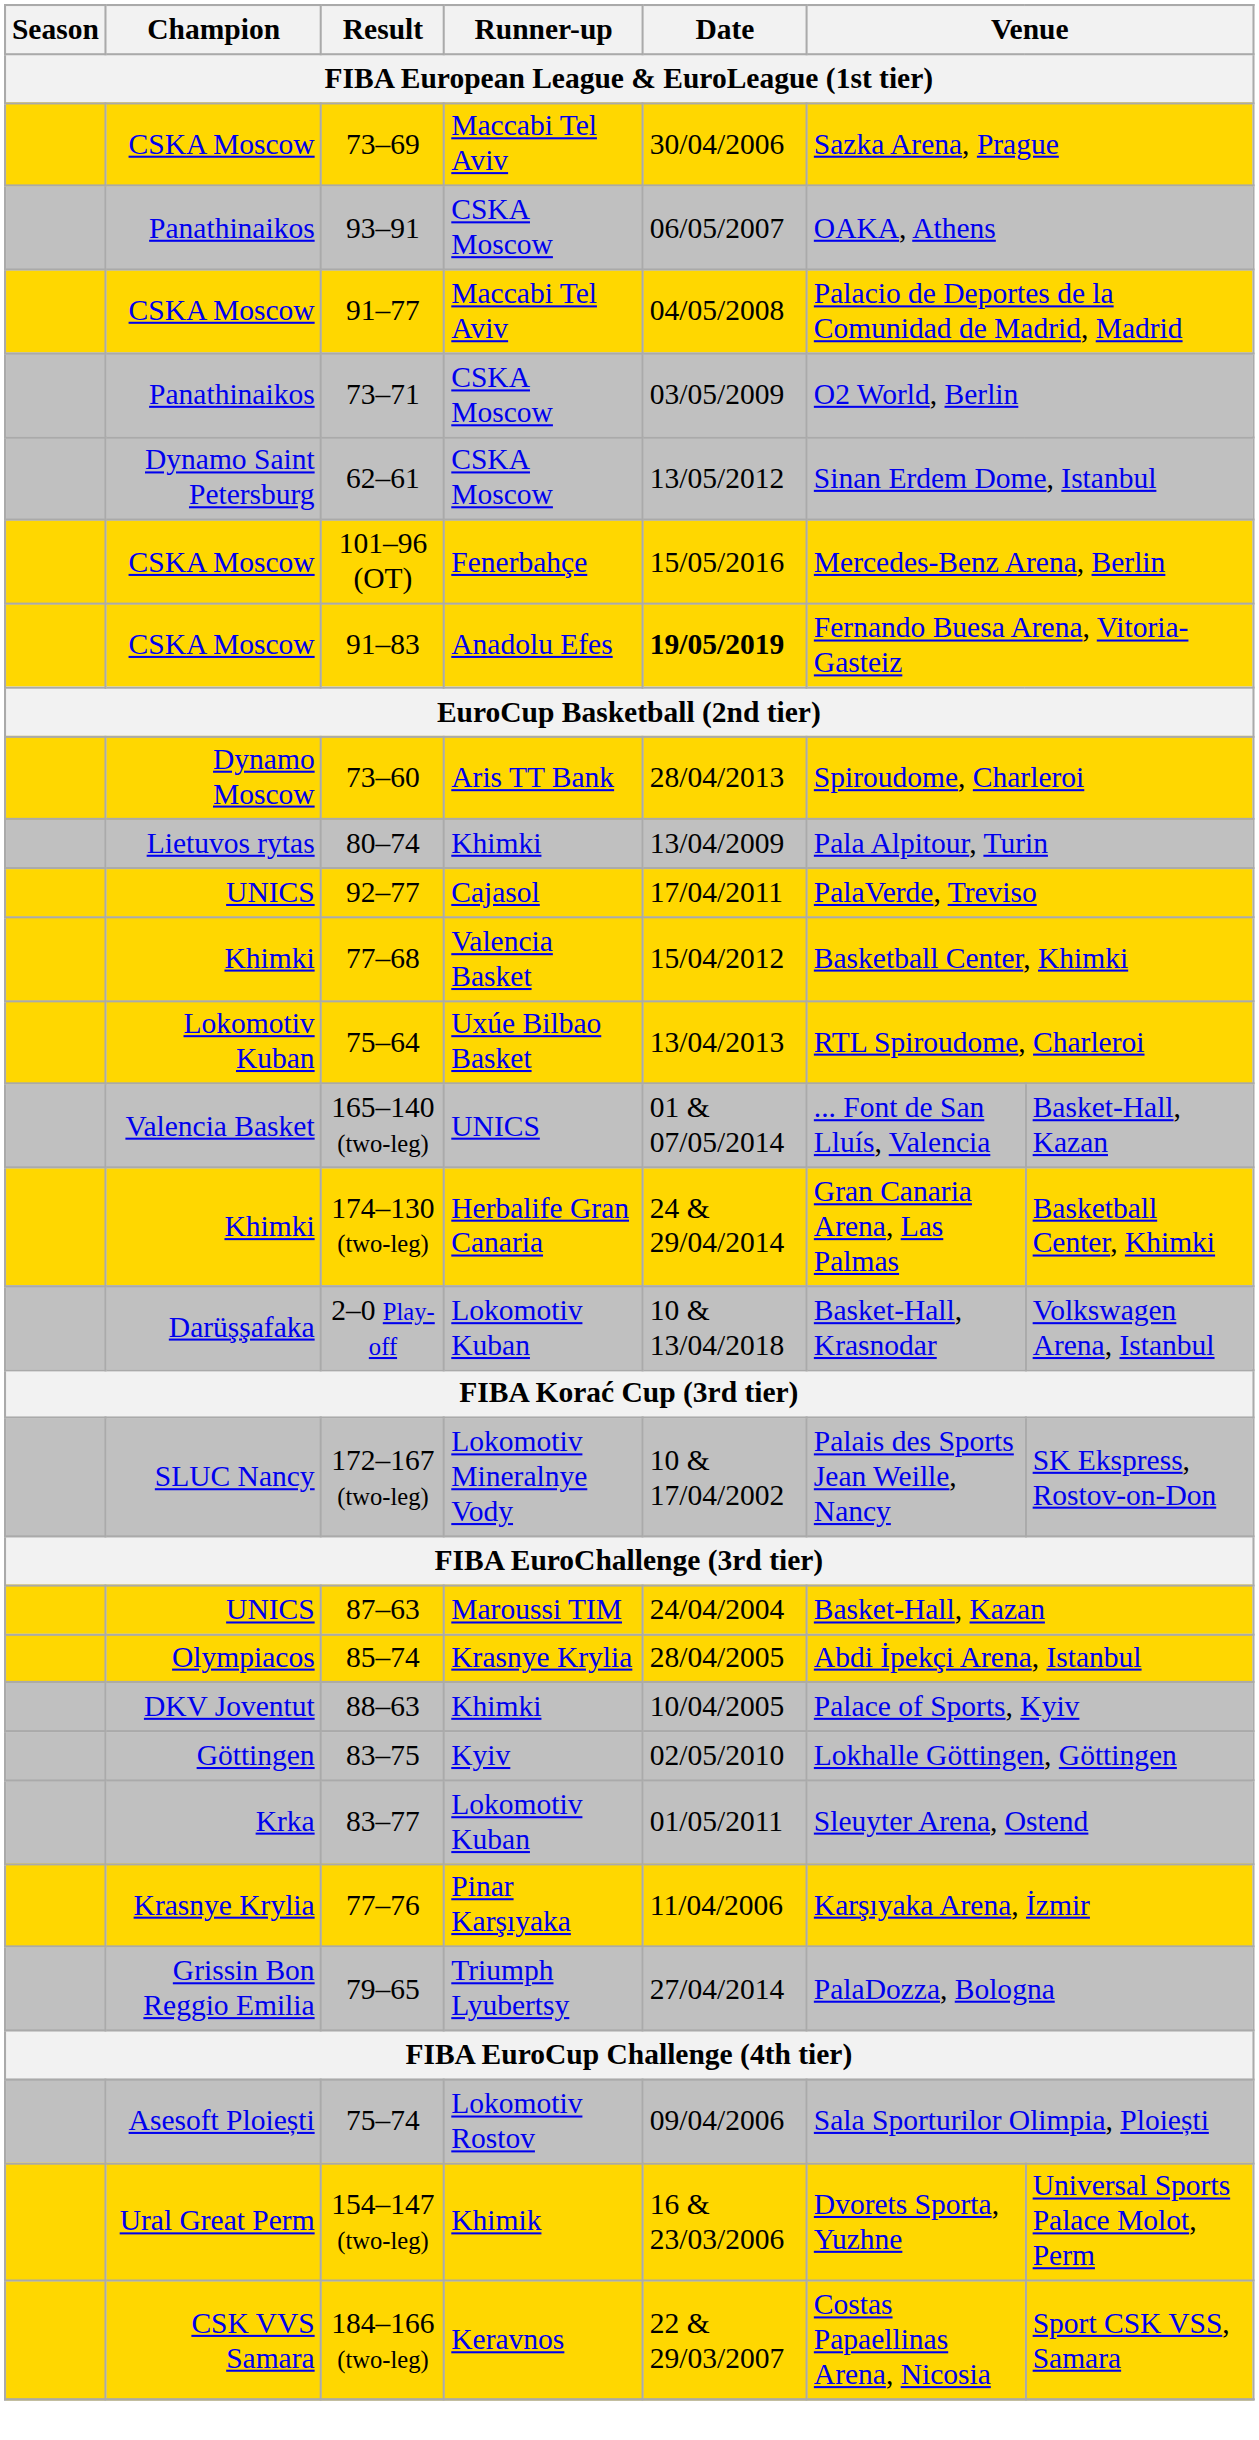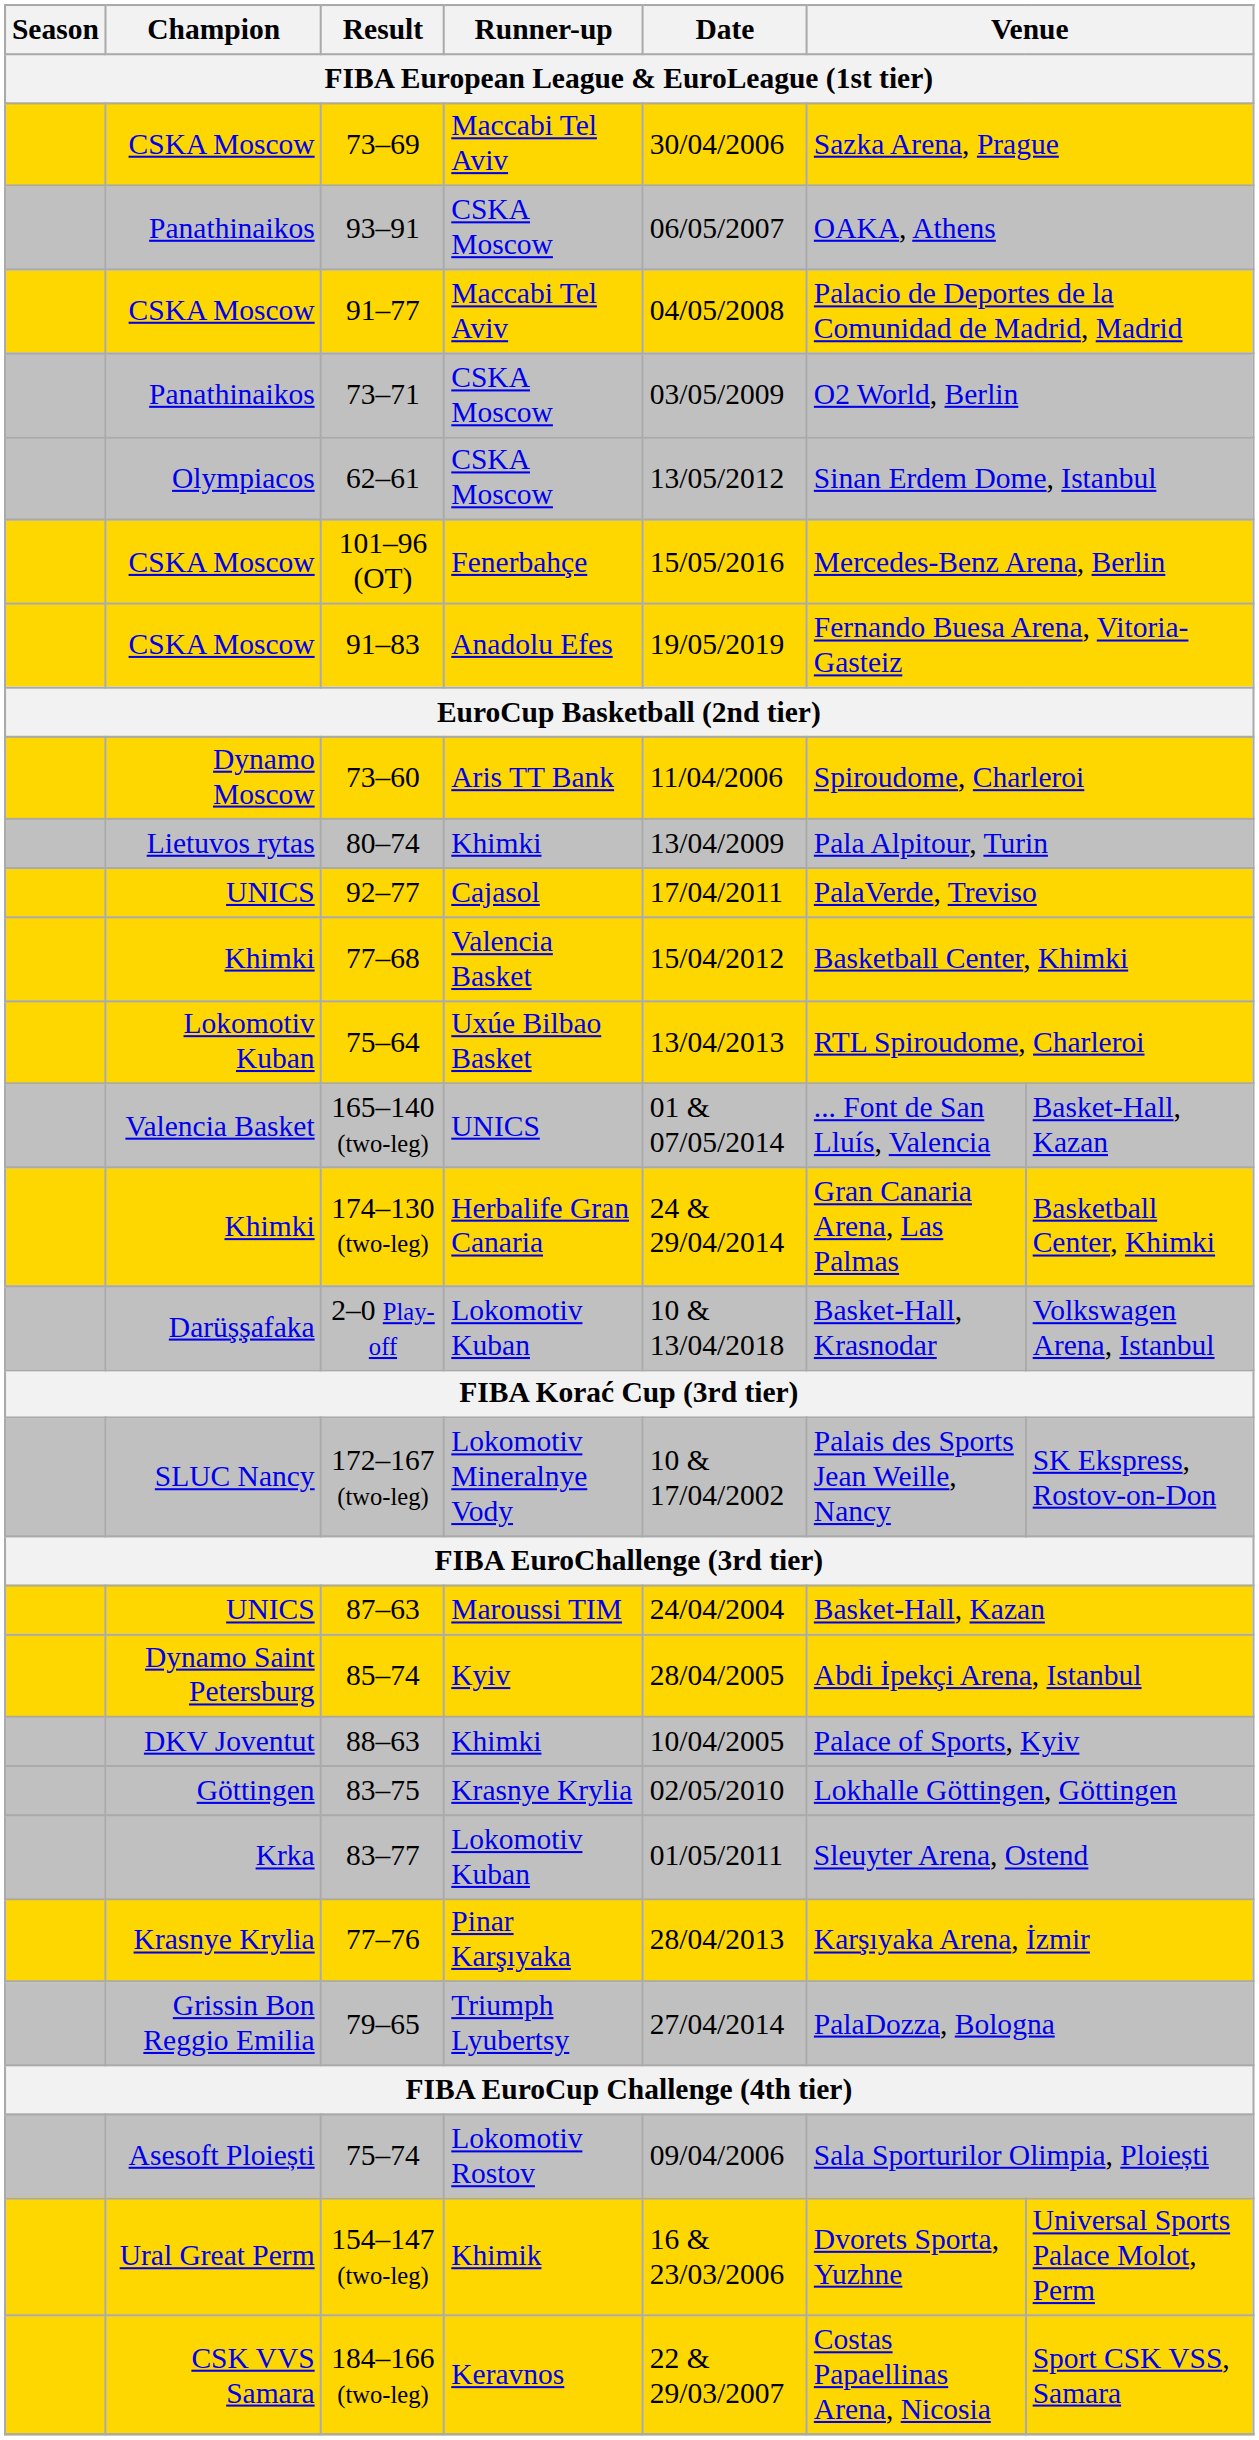62–61 | Champion / FIBA European League & EuroLeague (1st tier): Dynamo Saint Petersburg -> Olympiacos
91–83 | Date / FIBA European League & EuroLeague (1st tier): bold -> normal
73–60 | Date / FIBA European League & EuroLeague (1st tier): 28/04/2013 -> 11/04/2006
85–74 | Champion / FIBA European League & EuroLeague (1st tier): Olympiacos -> Dynamo Saint Petersburg
85–74 | Runner-up / FIBA European League & EuroLeague (1st tier): Krasnye Krylia -> Kyiv
83–75 | Runner-up / FIBA European League & EuroLeague (1st tier): Kyiv -> Krasnye Krylia
77–76 | Date / FIBA European League & EuroLeague (1st tier): 11/04/2006 -> 28/04/2013
